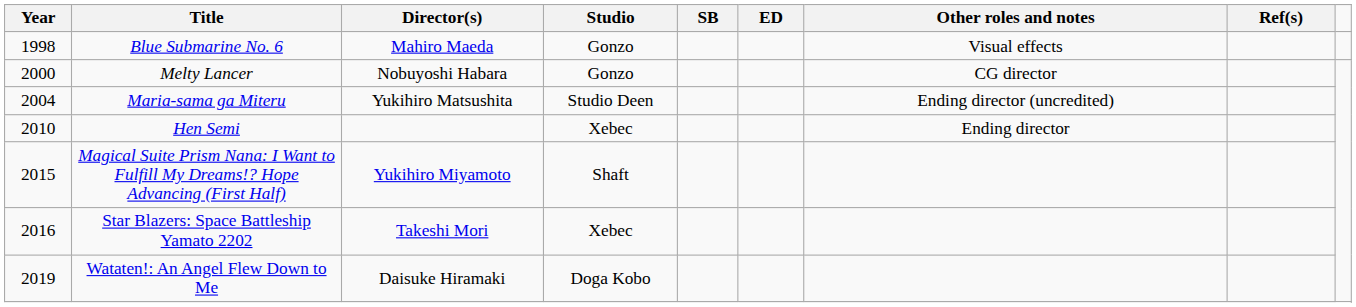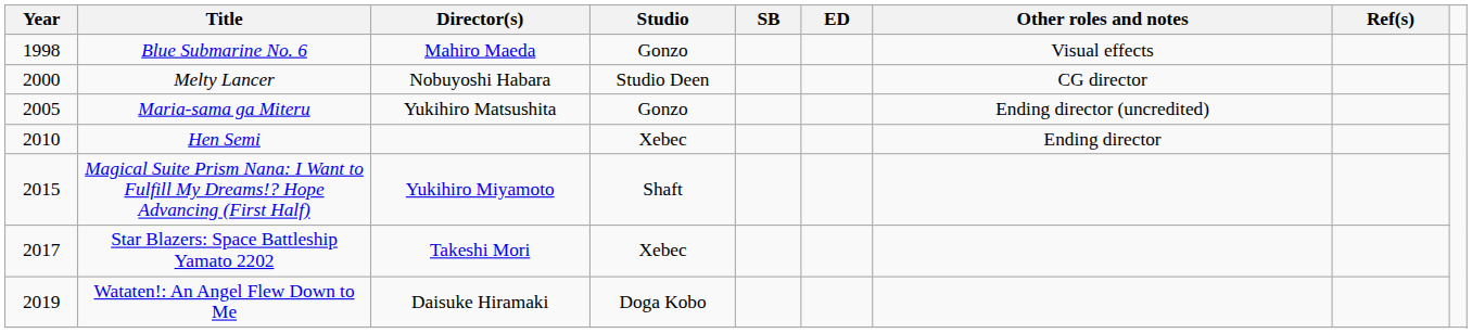Melty Lancer | Studio: Gonzo -> Studio Deen
Maria-sama ga Miteru | Year: 2004 -> 2005
Maria-sama ga Miteru | Studio: Studio Deen -> Gonzo
Star Blazers: Space Battleship Yamato 2202 | Year: 2016 -> 2017
